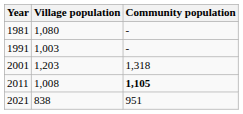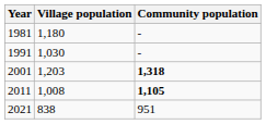1981 | Village population: 1,080 -> 1,180
1991 | Village population: 1,003 -> 1,030
2001 | Community population: normal -> bold
